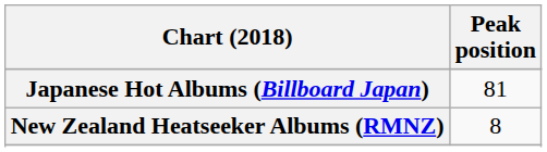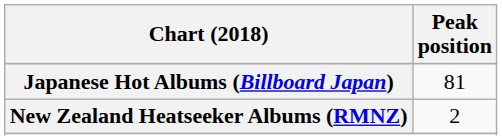New Zealand Heatseeker Albums (RMNZ) | Peak position: 8 -> 2
